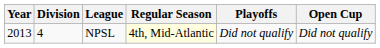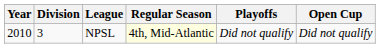NPSL | Year: 2013 -> 2010
NPSL | Division: 4 -> 3
